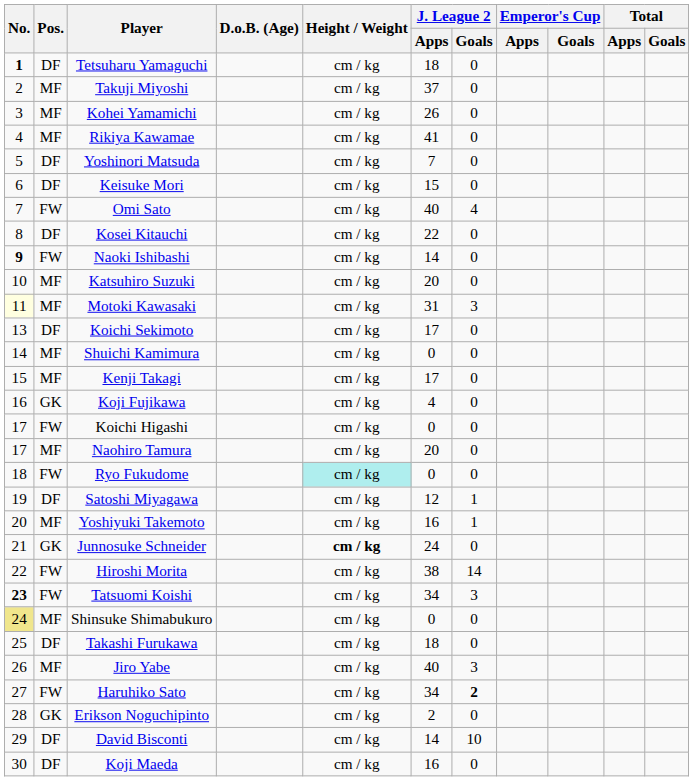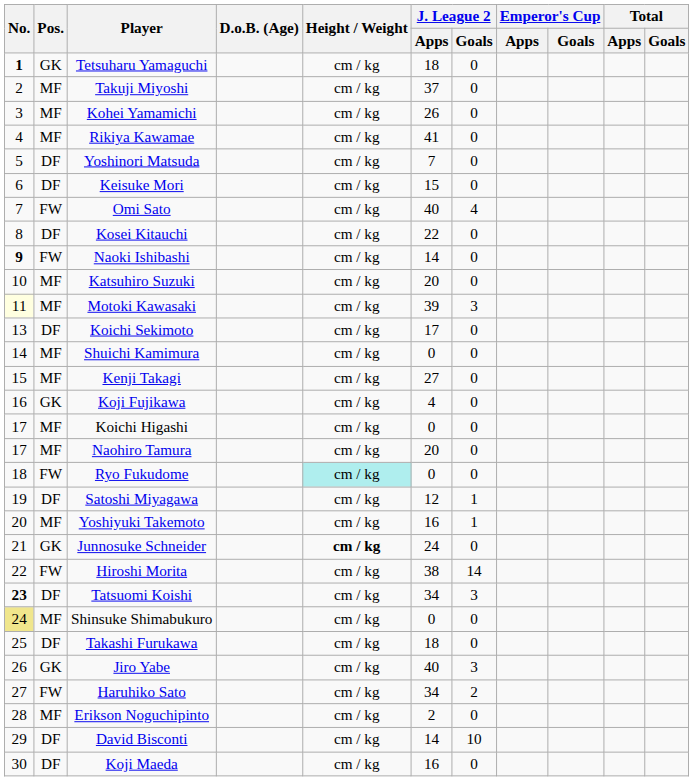Tetsuharu Yamaguchi | Pos.: DF -> GK
Motoki Kawasaki | J. League 2 / Apps: 31 -> 39
Kenji Takagi | J. League 2 / Apps: 17 -> 27
Koichi Higashi | Pos.: FW -> MF
Tatsuomi Koishi | Pos.: FW -> DF
Jiro Yabe | Pos.: MF -> GK
Haruhiko Sato | J. League 2 / Goals: bold -> normal
Erikson Noguchipinto | Pos.: GK -> MF
